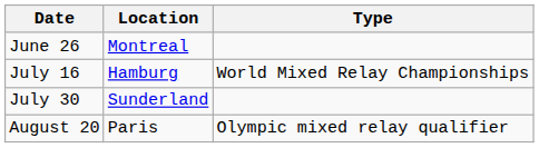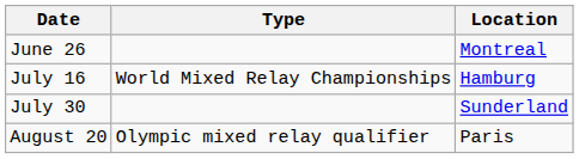columns swapped: Location <-> Type
